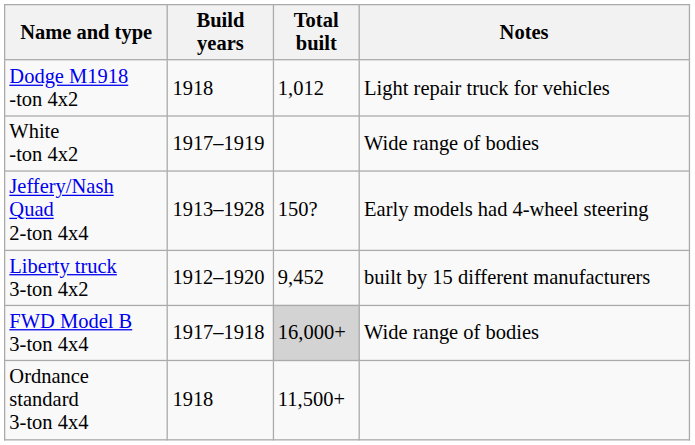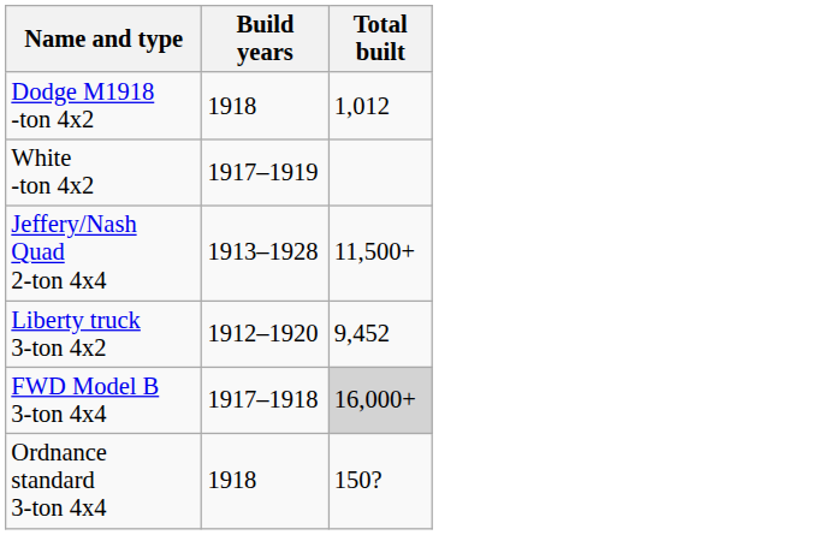- column: Notes | Light repair truck for vehicles | Wide range of bodies | Early models had 4-wheel steering | built by 15 different manufacturers | Wide range of bodies
Jeffery/Nash Quad 2-ton 4x4 | Total built: 150? -> 11,500+
Ordnance standard 3-ton 4x4 | Total built: 11,500+ -> 150?
